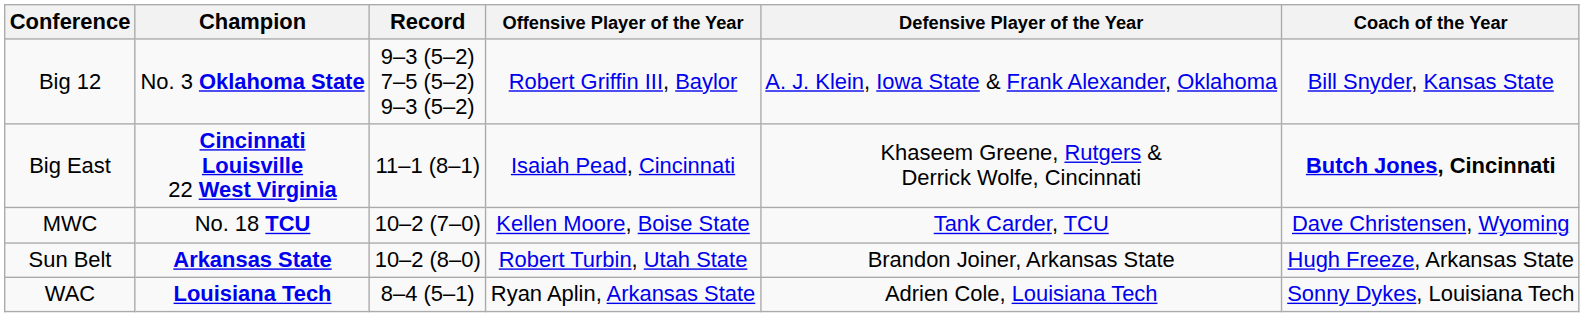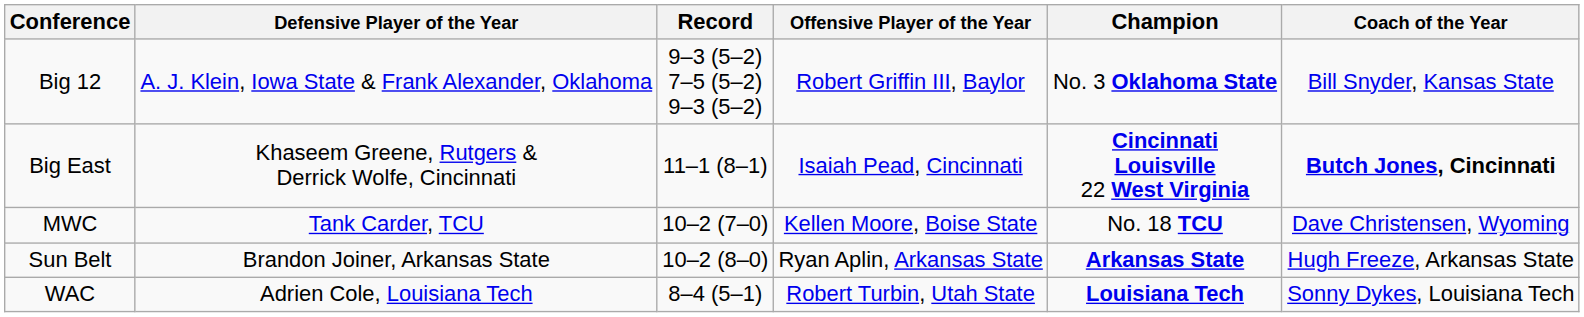columns swapped: Champion <-> Defensive Player of the Year
Sun Belt | Offensive Player of the Year: Robert Turbin, Utah State -> Ryan Aplin, Arkansas State
WAC | Offensive Player of the Year: Ryan Aplin, Arkansas State -> Robert Turbin, Utah State
